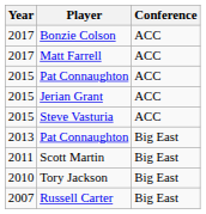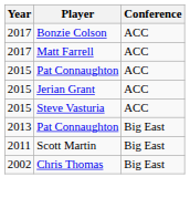- row: 2010 | Tory Jackson | Big East
- row: 2007 | Russell Carter | Big East
+ row: 2002 | Chris Thomas | Big East
